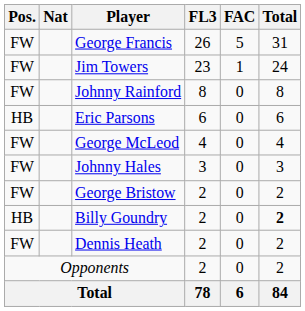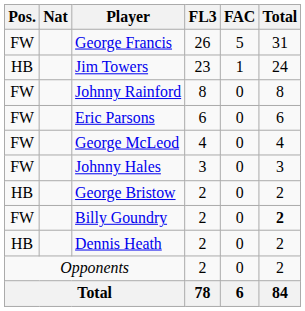Jim Towers | Pos.: FW -> HB
Eric Parsons | Pos.: HB -> FW
George Bristow | Pos.: FW -> HB
Billy Goundry | Pos.: HB -> FW
Dennis Heath | Pos.: FW -> HB
